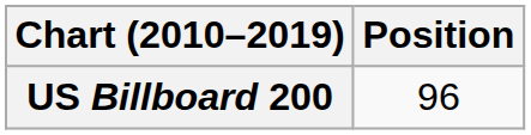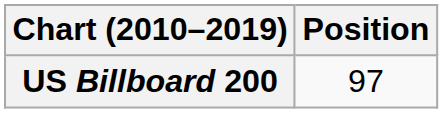US Billboard 200 | Position: 96 -> 97
